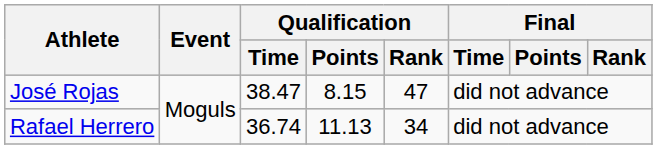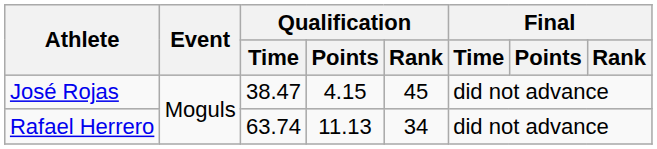José Rojas | Qualification / Points: 8.15 -> 4.15
José Rojas | Qualification / Rank: 47 -> 45
Rafael Herrero | Qualification / Time: 36.74 -> 63.74
